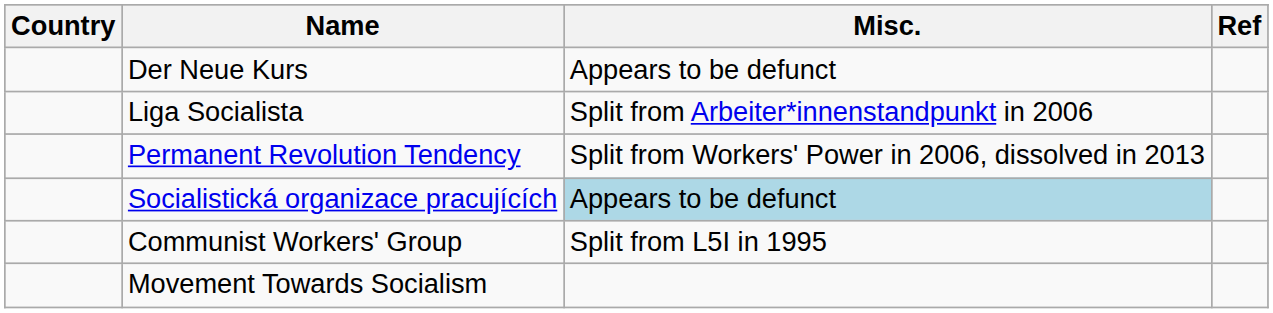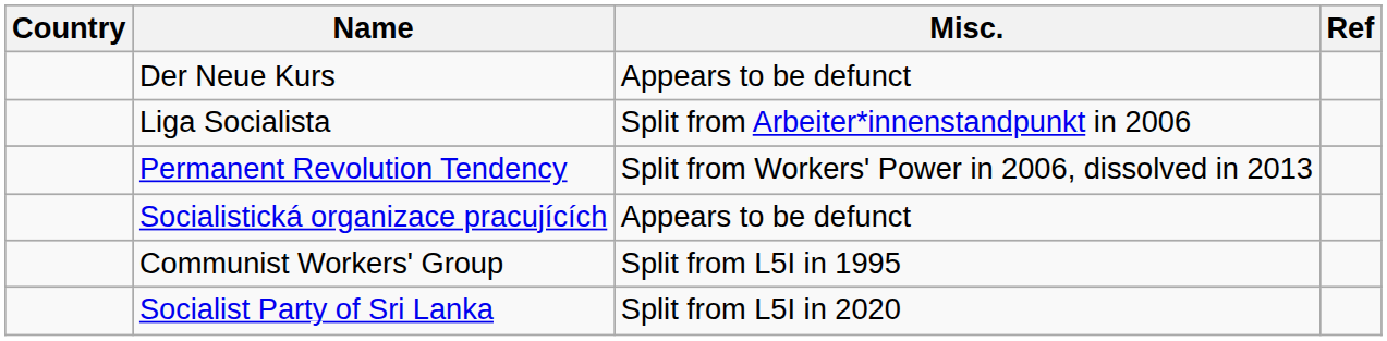Socialistická organizace pracujících | Misc.: lightblue background -> no background
+ row: Socialist Party of Sri Lanka | Split from L5I in 2020
- row: Movement Towards Socialism
